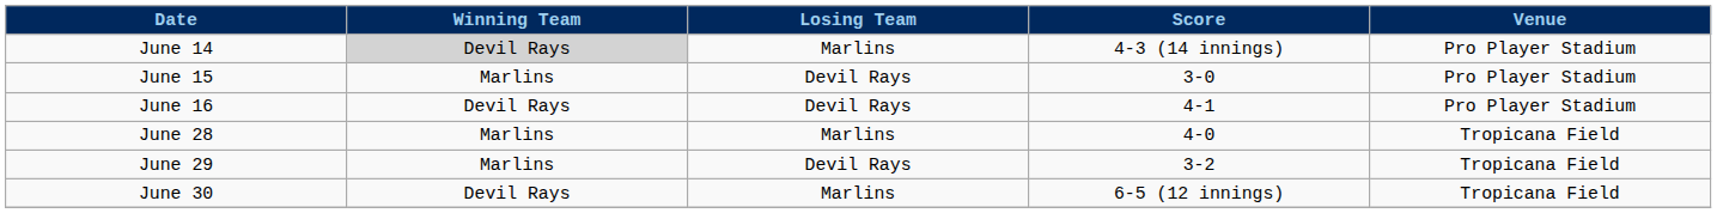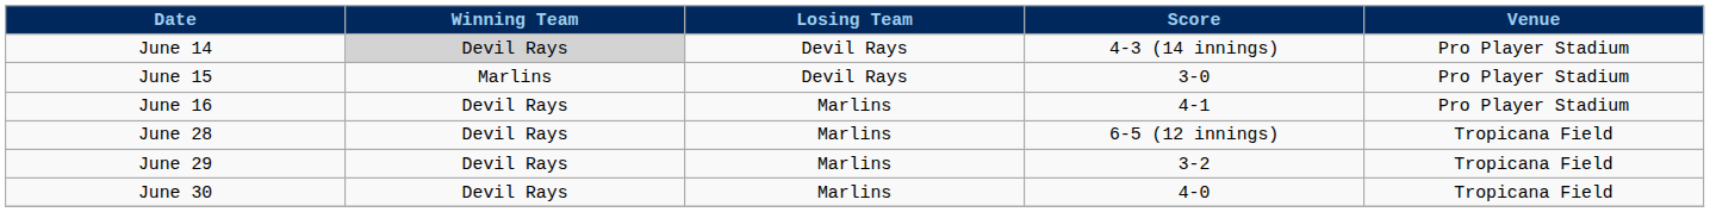June 14 | Losing Team: Marlins -> Devil Rays
June 16 | Losing Team: Devil Rays -> Marlins
June 28 | Winning Team: Marlins -> Devil Rays
June 28 | Score: 4-0 -> 6-5 (12 innings)
June 29 | Winning Team: Marlins -> Devil Rays
June 29 | Losing Team: Devil Rays -> Marlins
June 30 | Score: 6-5 (12 innings) -> 4-0
